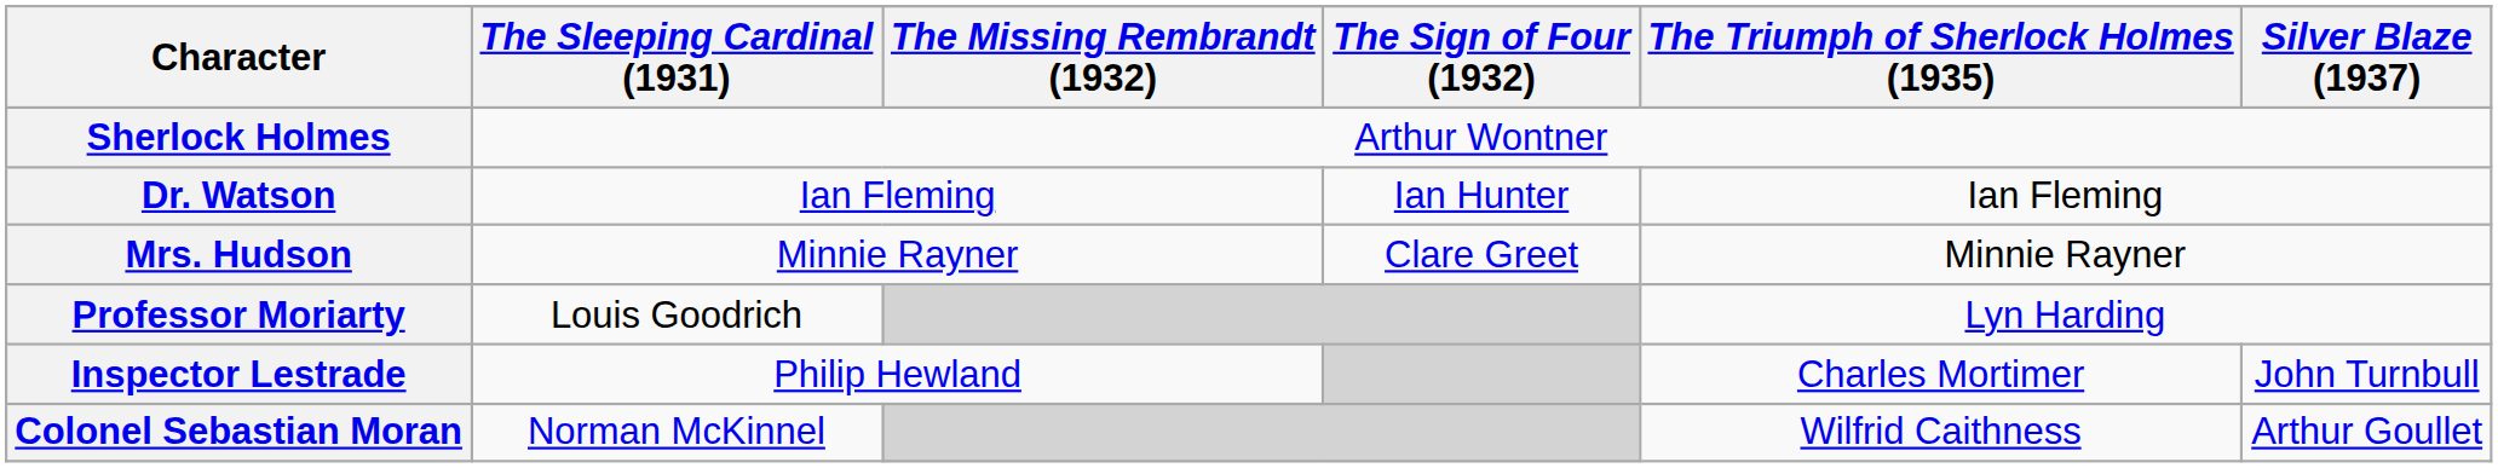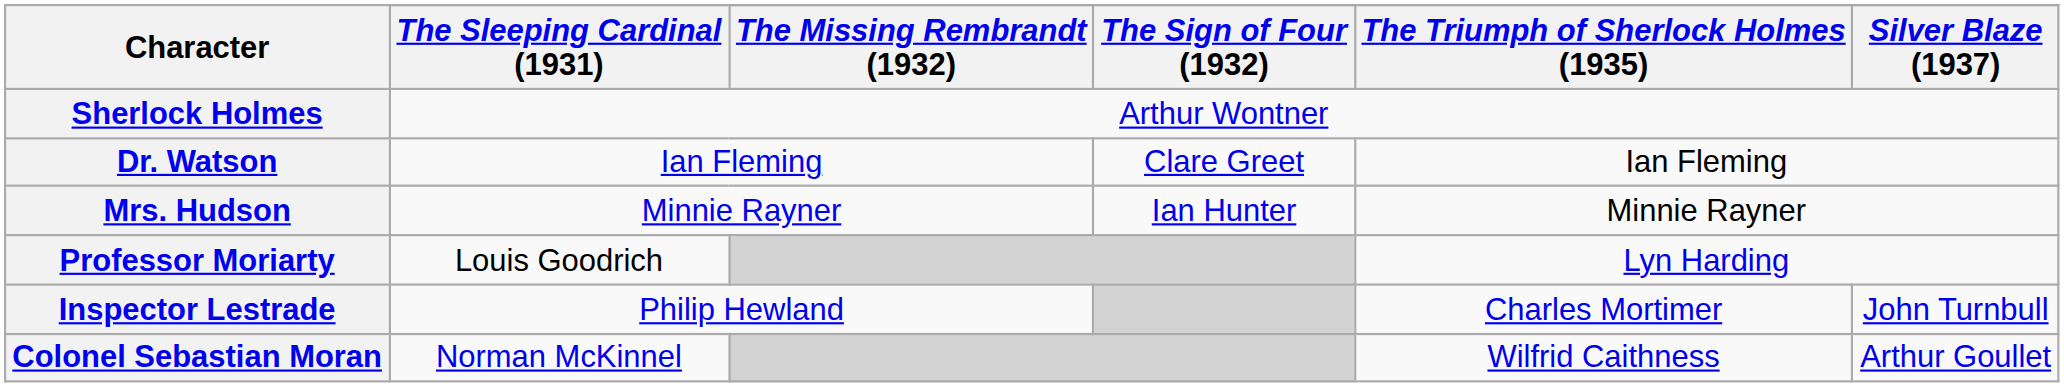Dr. Watson | The Sign of Four (1932): Ian Hunter -> Clare Greet
Mrs. Hudson | The Sign of Four (1932): Clare Greet -> Ian Hunter
